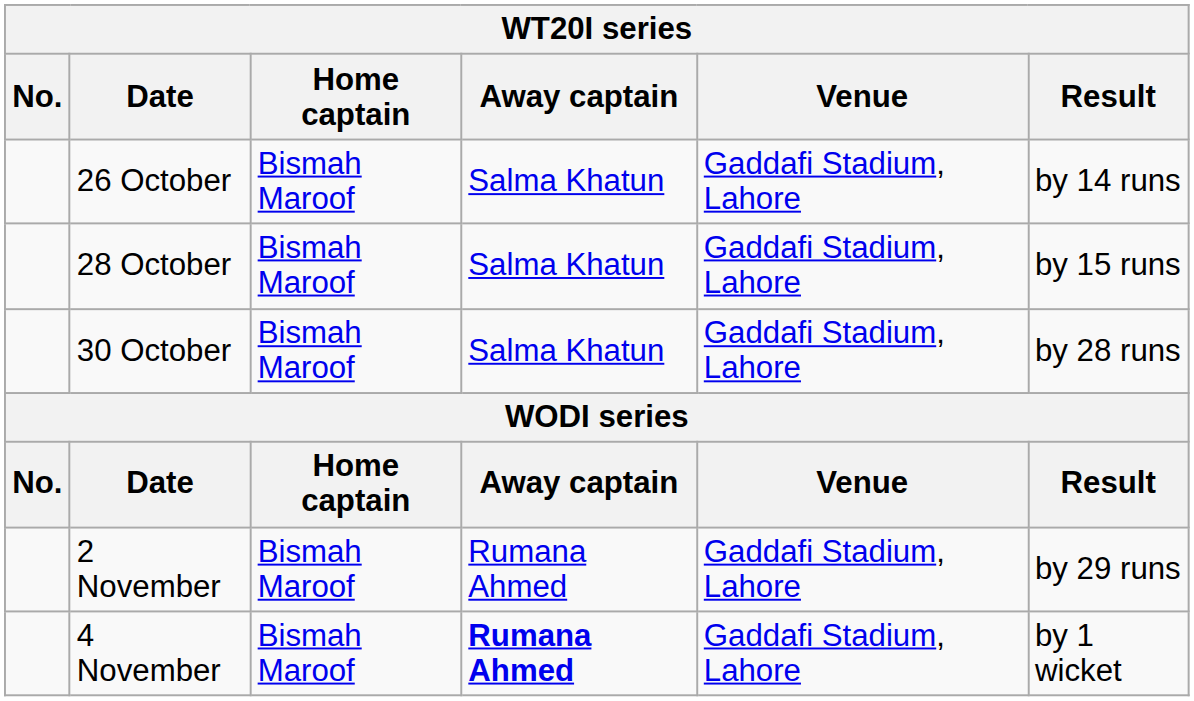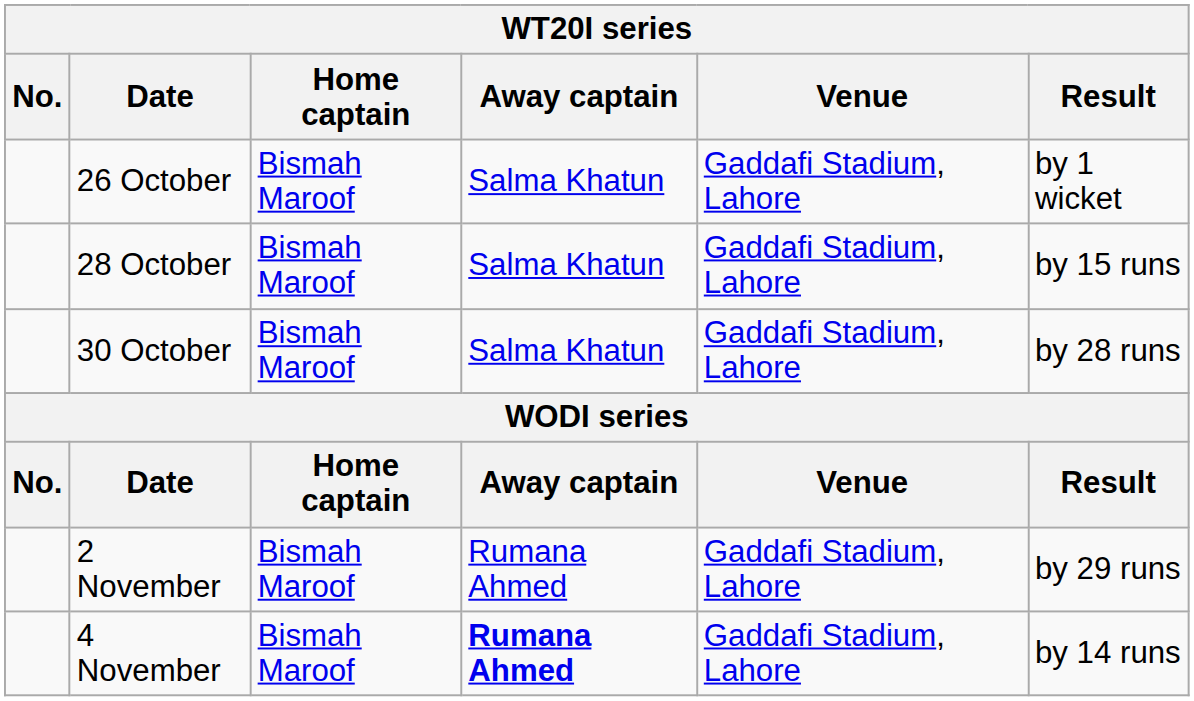26 October | Result: by 14 runs -> by 1 wicket
4 November | Result: by 1 wicket -> by 14 runs
